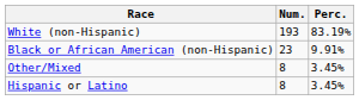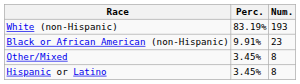columns swapped: Num. <-> Perc.
